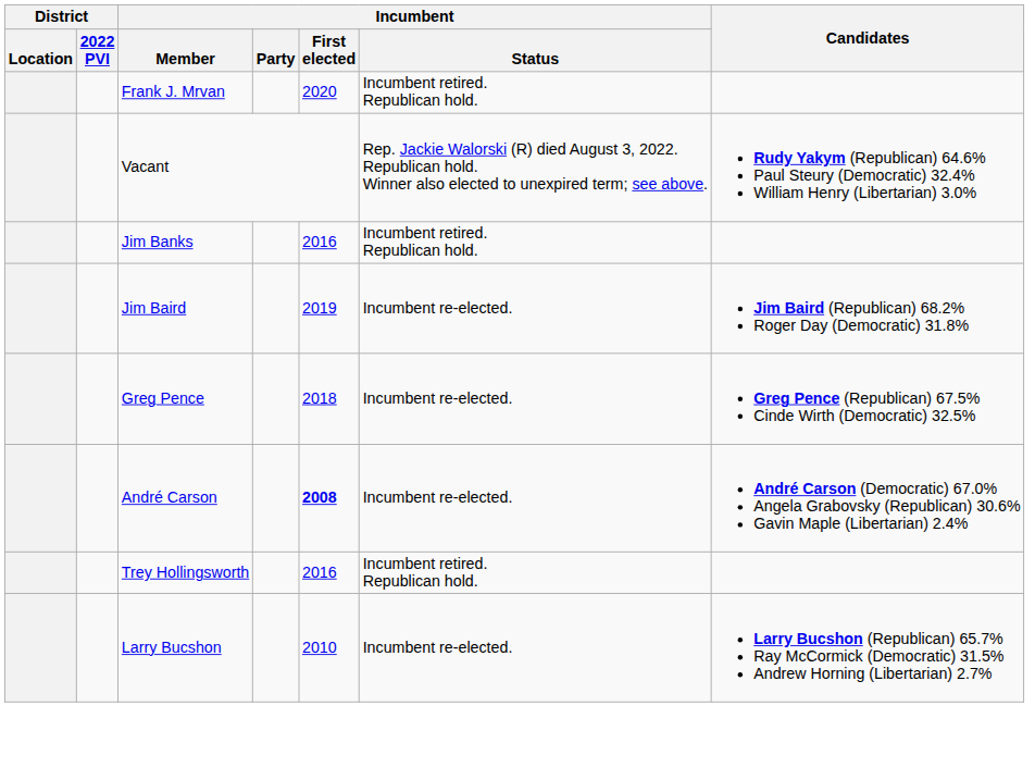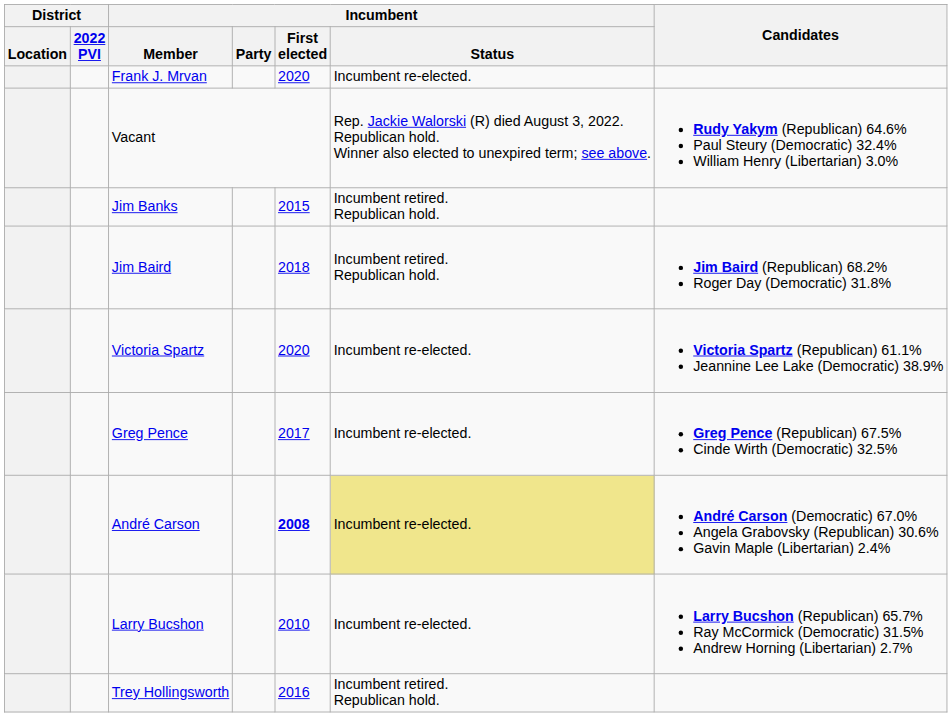Frank J. Mrvan | Incumbent / Status: Incumbent retired. Republican hold. -> Incumbent re-elected.
Jim Banks | Incumbent / First elected: 2016 -> 2015
Jim Baird | Incumbent / First elected: 2019 -> 2018
Jim Baird | Incumbent / Status: Incumbent re-elected. -> Incumbent retired. Republican hold.
+ row: Victoria Spartz | 2020 | Incumbent re-elected. | Victoria Spartz (Republican) 61.1% Jeannine Lee Lake (Democratic) 38.9%
Greg Pence | Incumbent / First elected: 2018 -> 2017
André Carson | Incumbent / Status: no background -> khaki background
rows swapped: Larry Bucshon <-> Trey Hollingsworth
